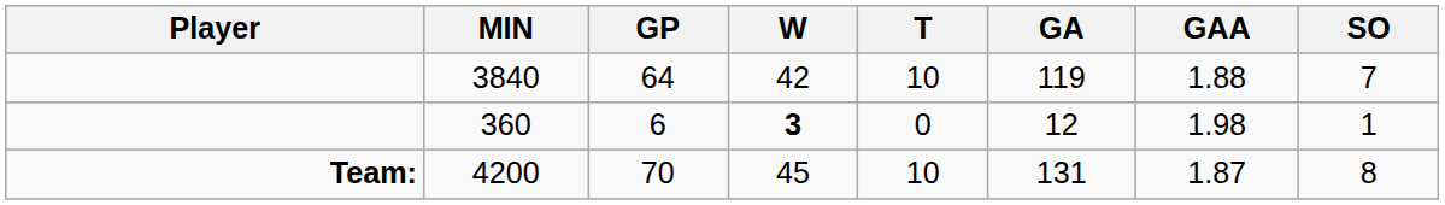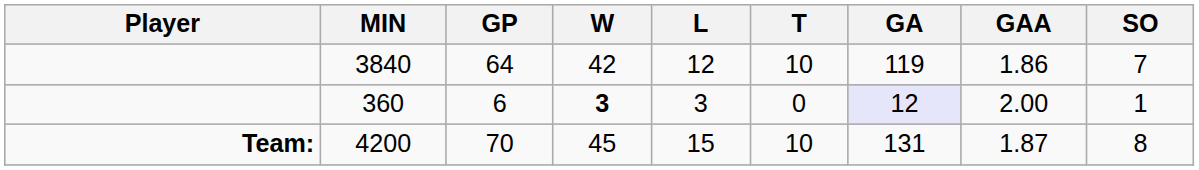+ column: L | 12 | 3 | 15
3840 | GAA: 1.88 -> 1.86
360 | GA: no background -> lavender background
360 | GAA: 1.98 -> 2.00
